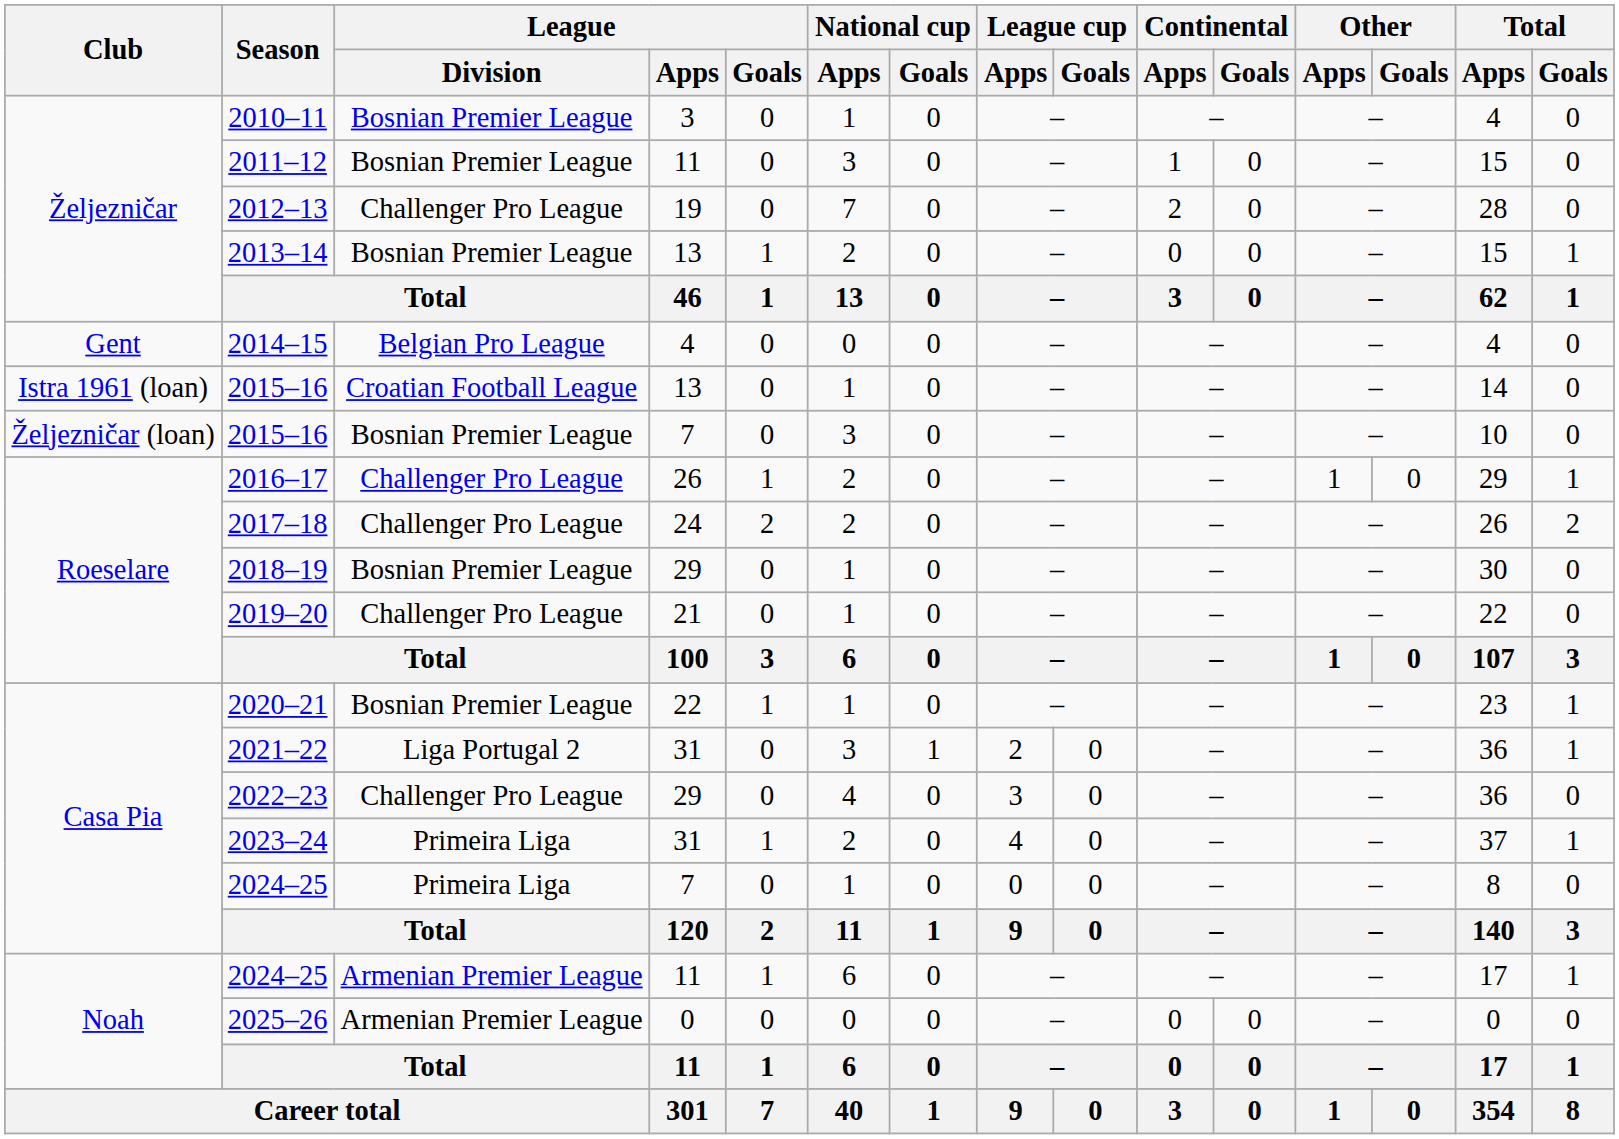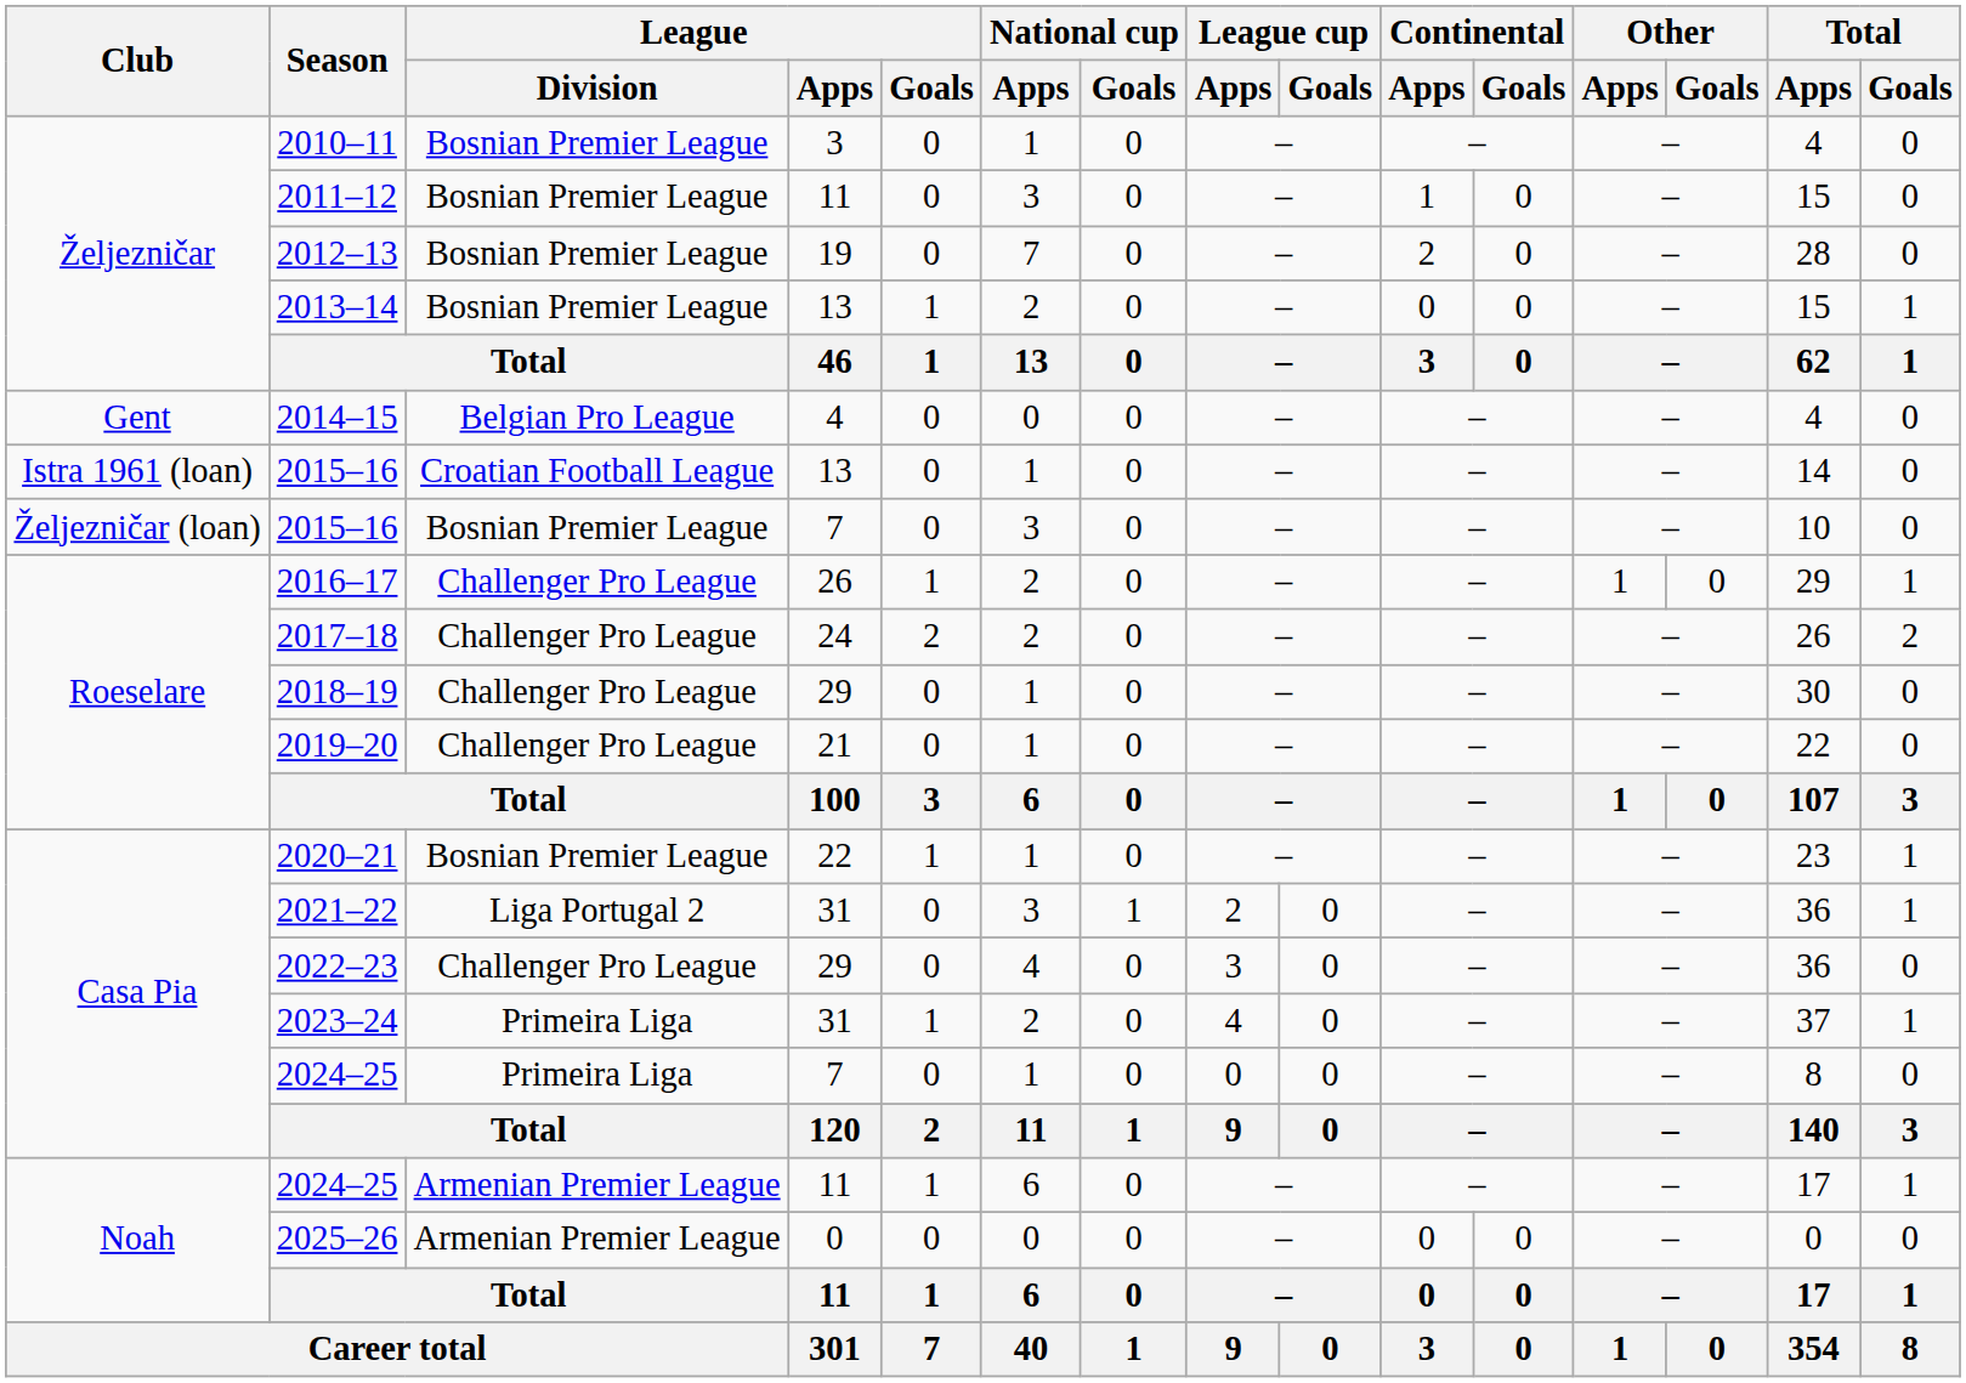2012–13 | League / Division: Challenger Pro League -> Bosnian Premier League
2018–19 | League / Division: Bosnian Premier League -> Challenger Pro League
